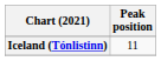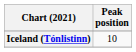Iceland (Tónlistinn) | Peak position: 11 -> 10
